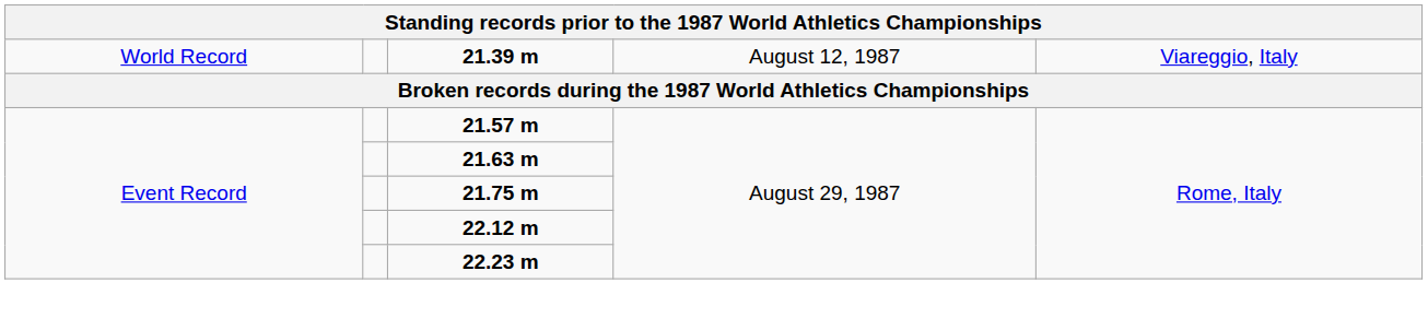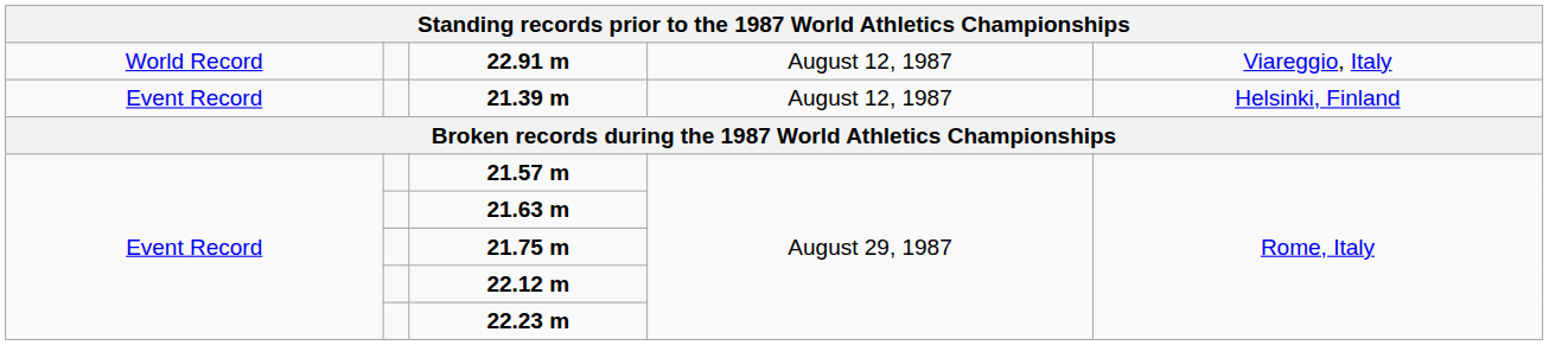+ row: World Record | 22.91 m | August 12, 1987 | Viareggio, Italy
21.39 m | column 1: World Record -> Event Record
21.39 m | column 5: Viareggio, Italy -> Helsinki, Finland
